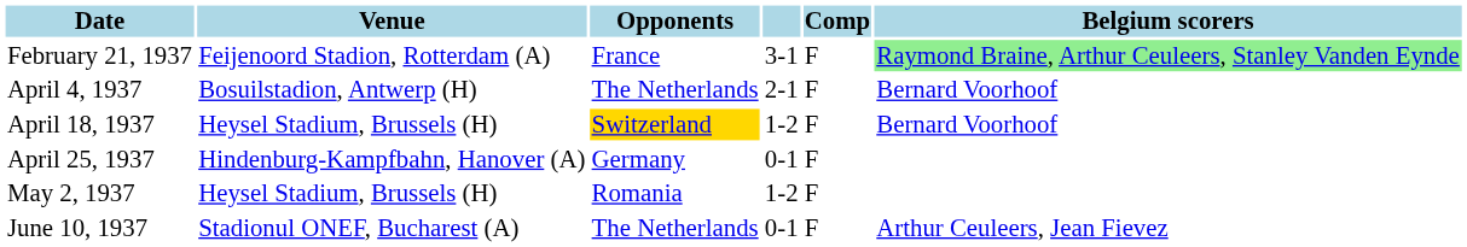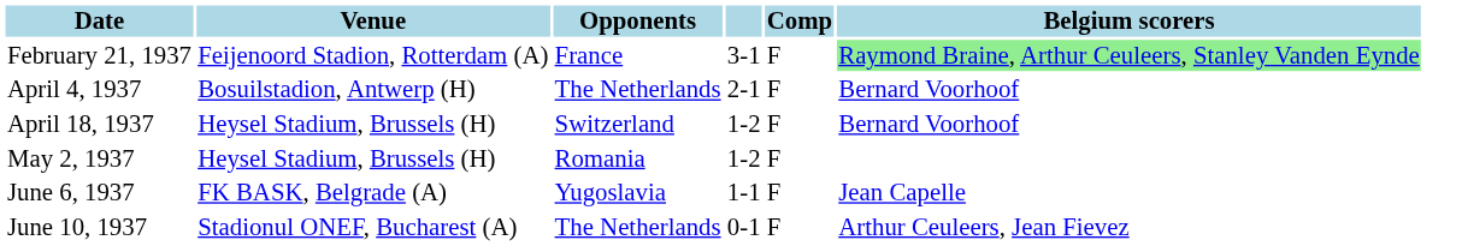April 18, 1937 | Opponents: gold background -> no background
- row: April 25, 1937 | Hindenburg-Kampfbahn, Hanover (A) | Germany | 0-1 | F
+ row: June 6, 1937 | FK BASK, Belgrade (A) | Yugoslavia | 1-1 | F | Jean Capelle
